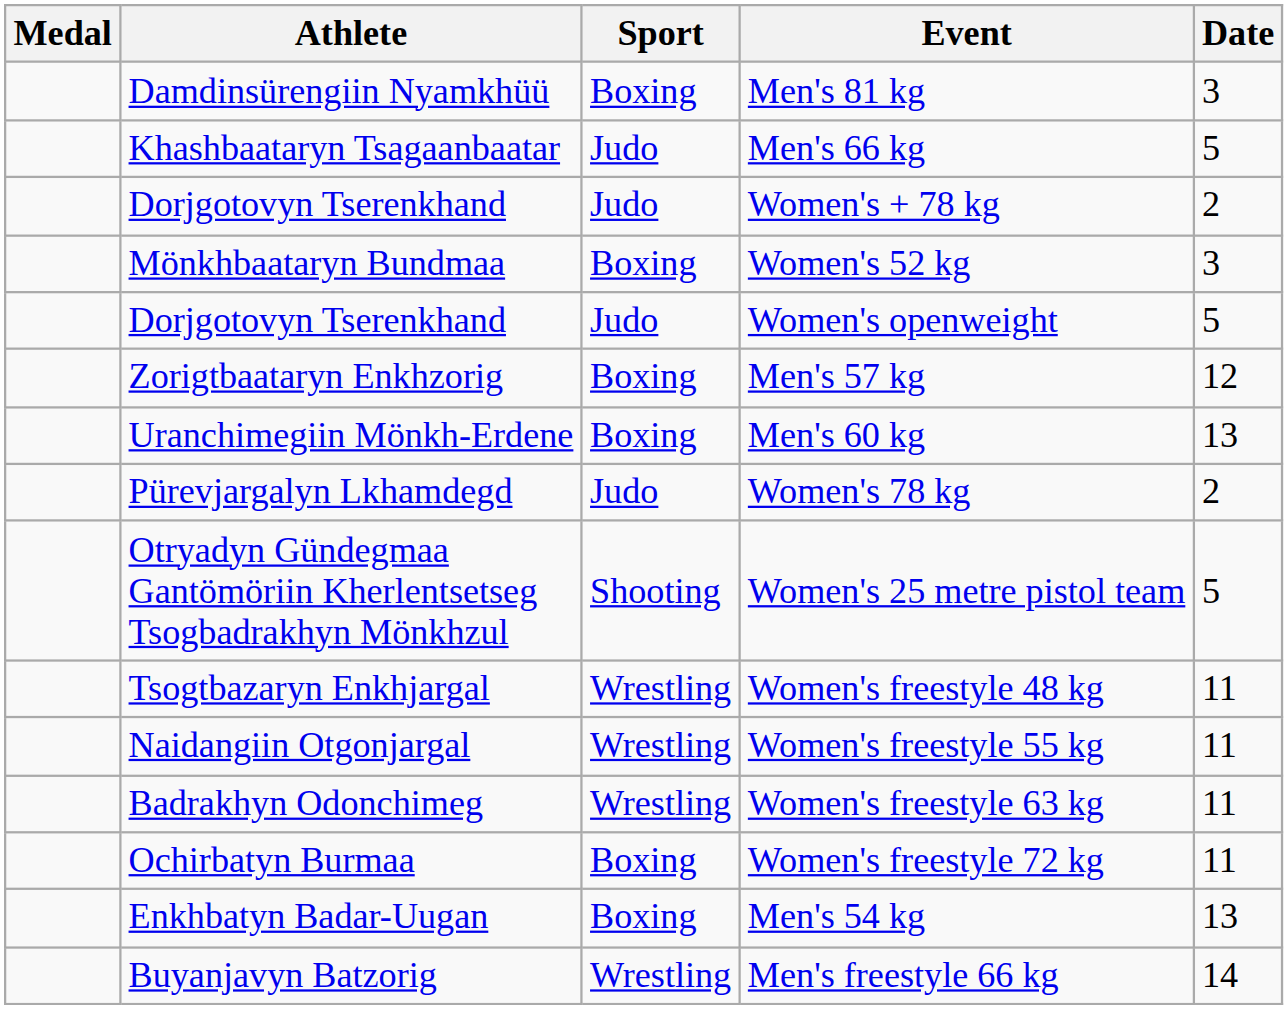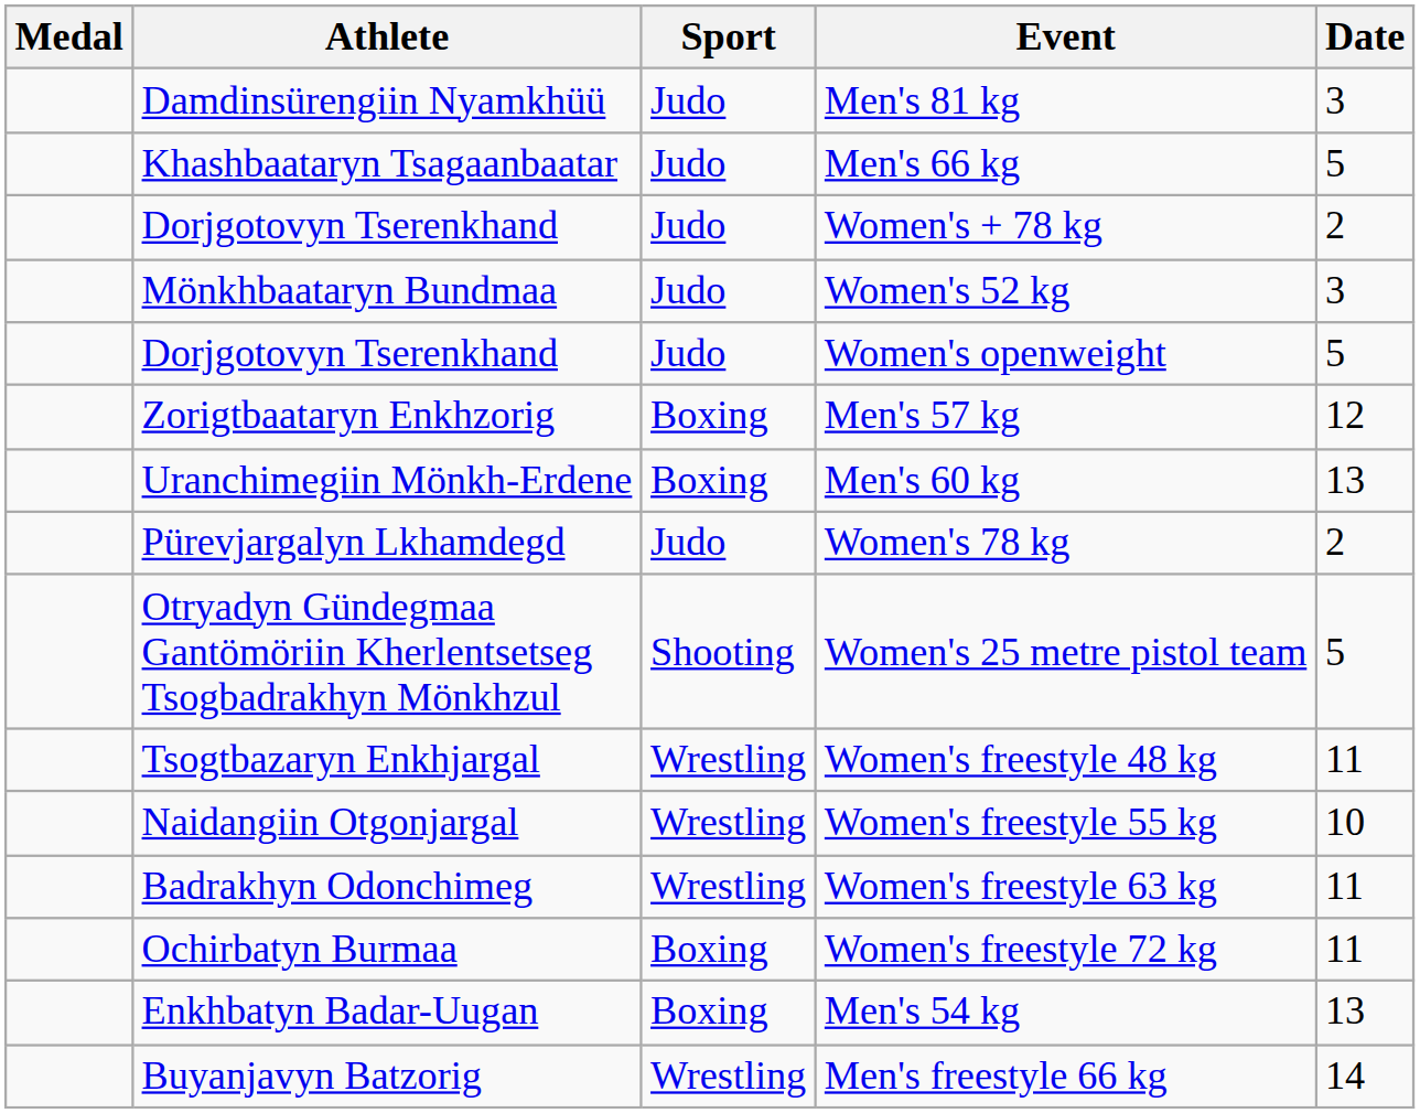Men's 81 kg | Sport: Boxing -> Judo
Women's 52 kg | Sport: Boxing -> Judo
Women's freestyle 55 kg | Date: 11 -> 10
